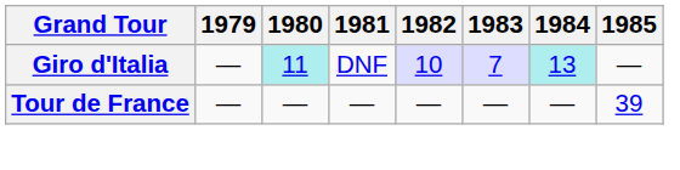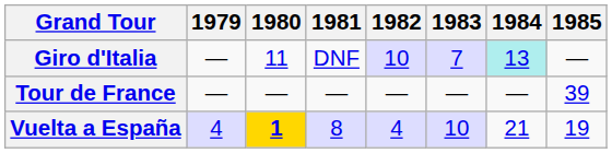Giro d'Italia | 1980: paleturquoise background -> no background
+ row: Vuelta a España | 4 | 1 | 8 | 4 | 10 | 21 | 19
